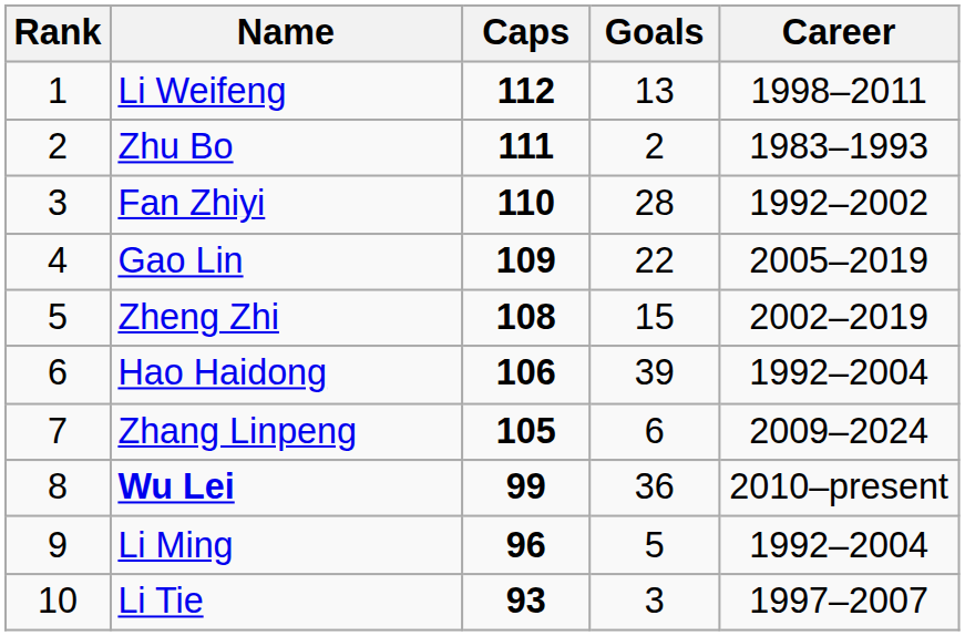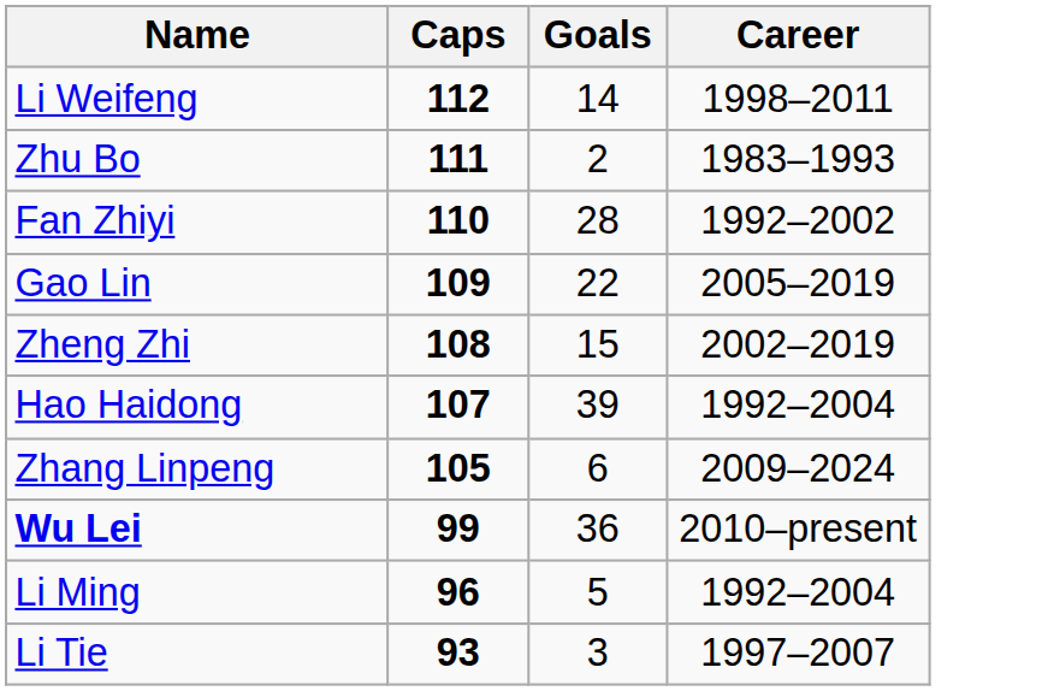- column: Rank | 1 | 2 | 3 | 4 | 5 | 6 | 7 | 8 | 9 | 10
Li Weifeng | Goals: 13 -> 14
Hao Haidong | Caps: 106 -> 107
